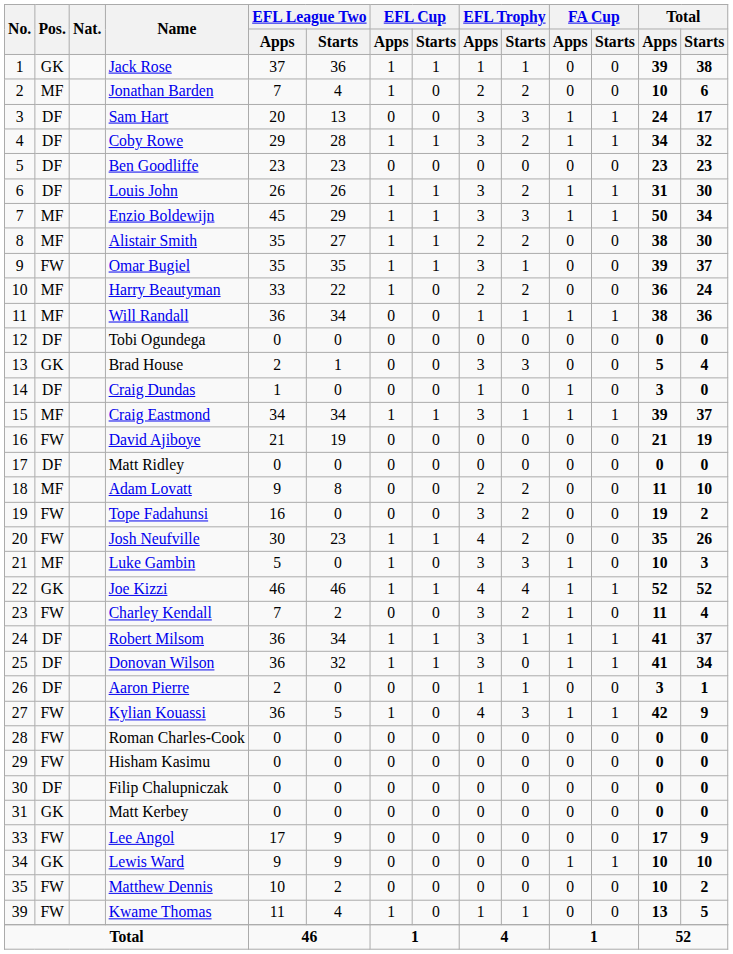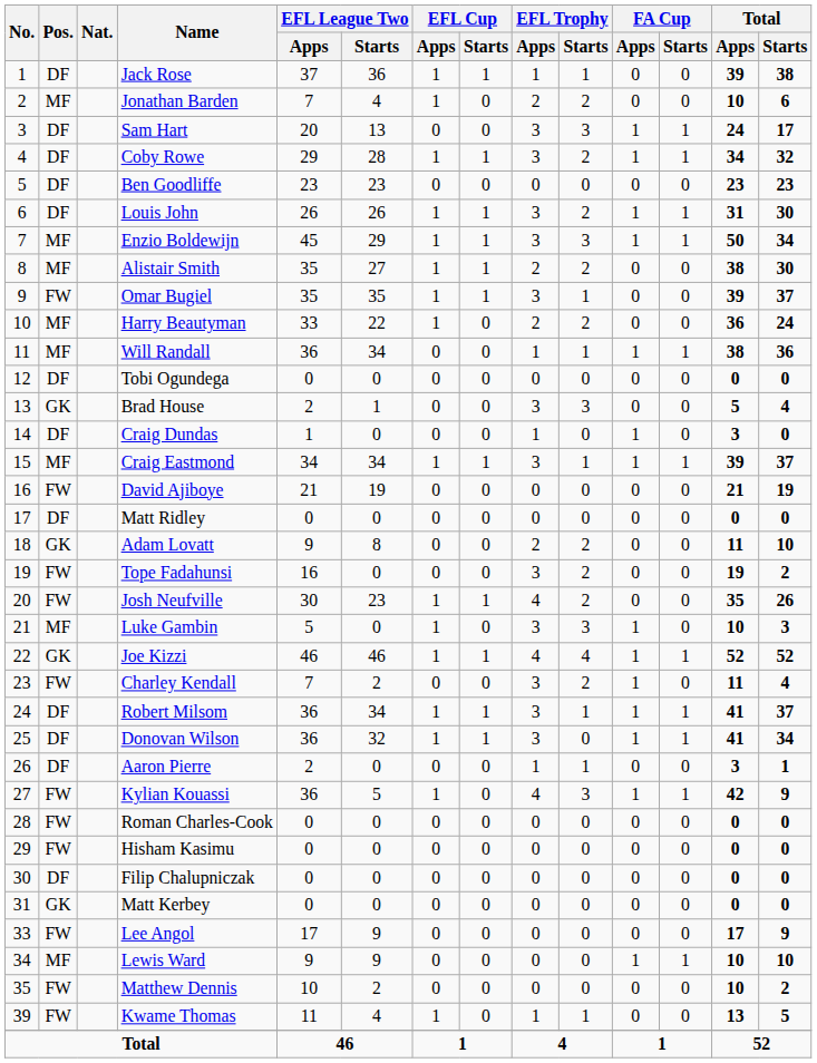Jack Rose | Pos.: GK -> DF
Adam Lovatt | Pos.: MF -> GK
Lewis Ward | Pos.: GK -> MF
